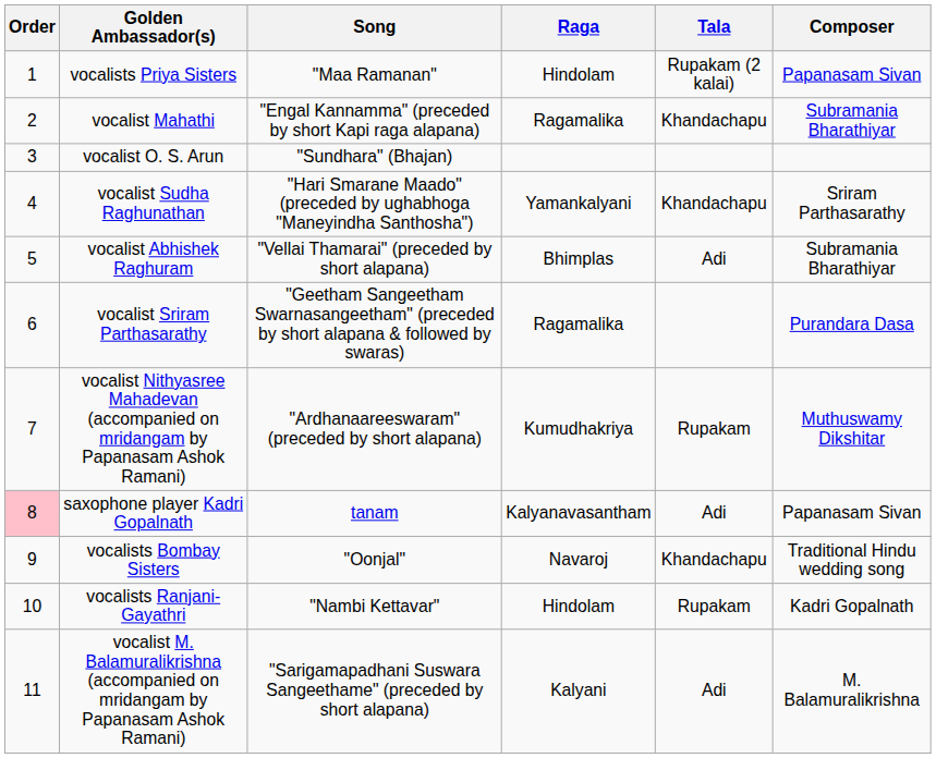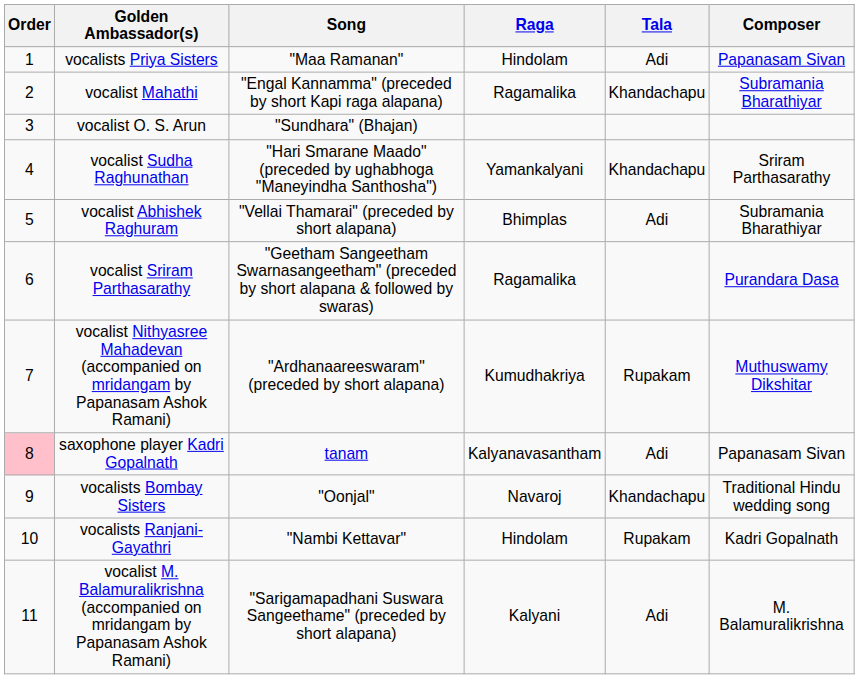vocalists Priya Sisters | Tala: Rupakam (2 kalai) -> Adi
